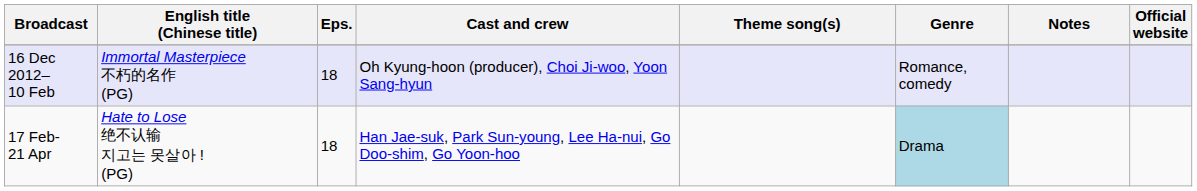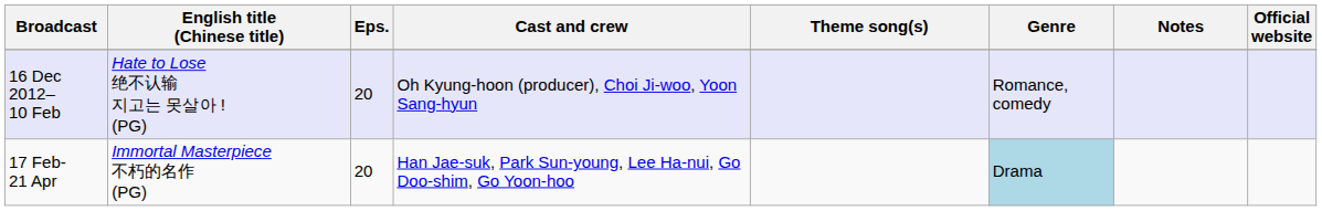16 Dec 2012– 10 Feb | English title (Chinese title): Immortal Masterpiece 不朽的名作 (PG) -> Hate to Lose 绝不认输 지고는 못살아 ! (PG)
16 Dec 2012– 10 Feb | Eps.: 18 -> 20
17 Feb- 21 Apr | English title (Chinese title): Hate to Lose 绝不认输 지고는 못살아 ! (PG) -> Immortal Masterpiece 不朽的名作 (PG)
17 Feb- 21 Apr | Eps.: 18 -> 20
